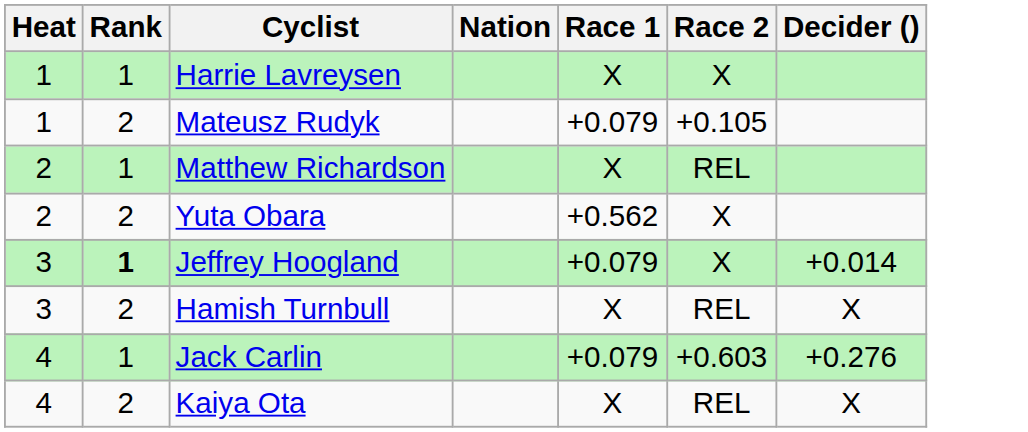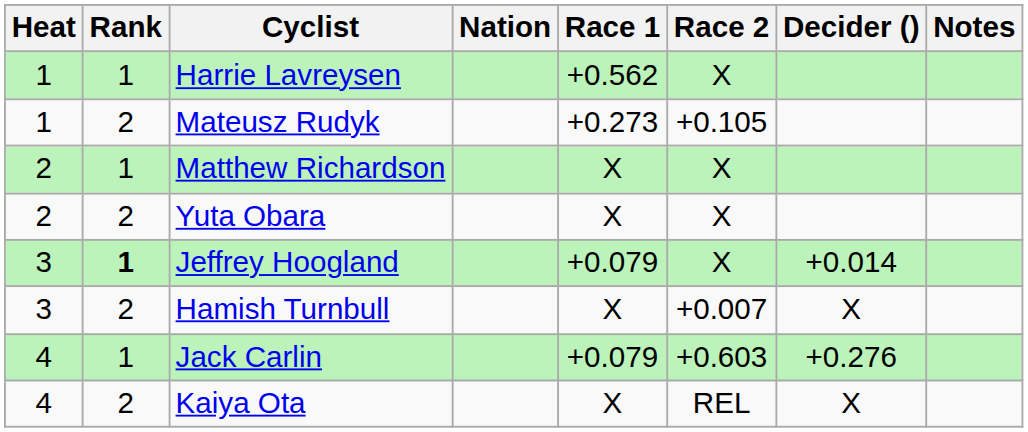+ column: Notes
Harrie Lavreysen | Race 1: X -> +0.562
Mateusz Rudyk | Race 1: +0.079 -> +0.273
Matthew Richardson | Race 2: REL -> X
Yuta Obara | Race 1: +0.562 -> X
Hamish Turnbull | Race 2: REL -> +0.007
